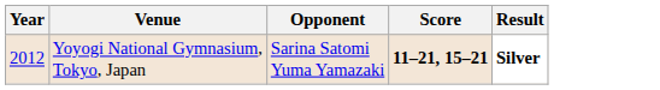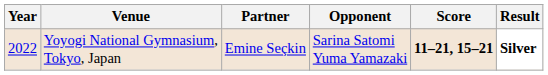+ column: Partner | Emine Seçkin
Yoyogi National Gymnasium, Tokyo, Japan | Year: 2012 -> 2022
